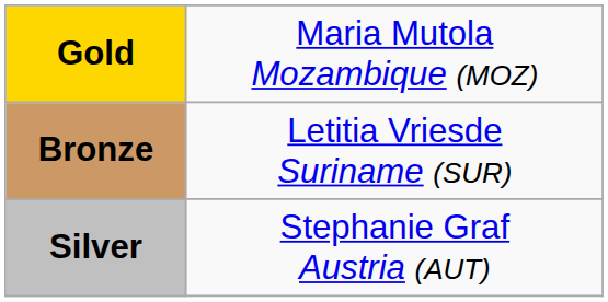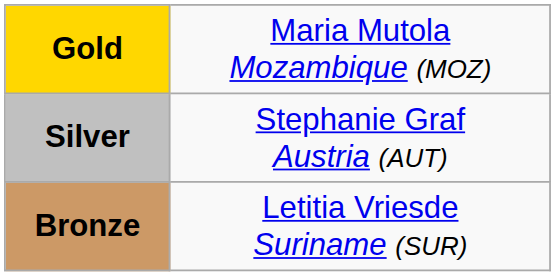rows swapped: Silver <-> Bronze
